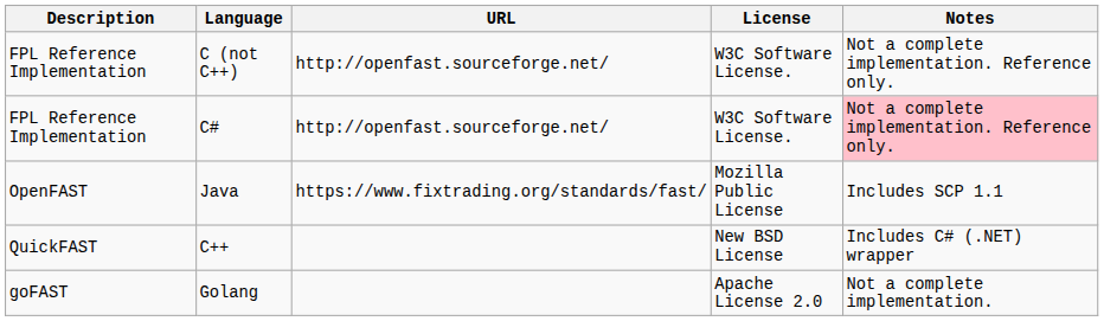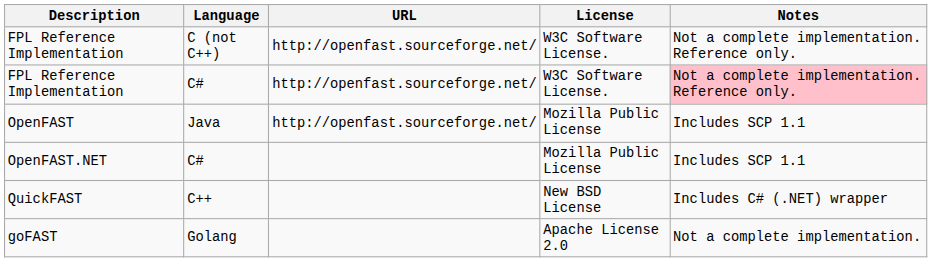OpenFAST | URL: https://www.fixtrading.org/standards/fast/ -> http://openfast.sourceforge.net/
+ row: OpenFAST.NET | C# | Mozilla Public License | Includes SCP 1.1
